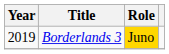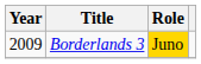Borderlands 3 | Year: 2019 -> 2009
